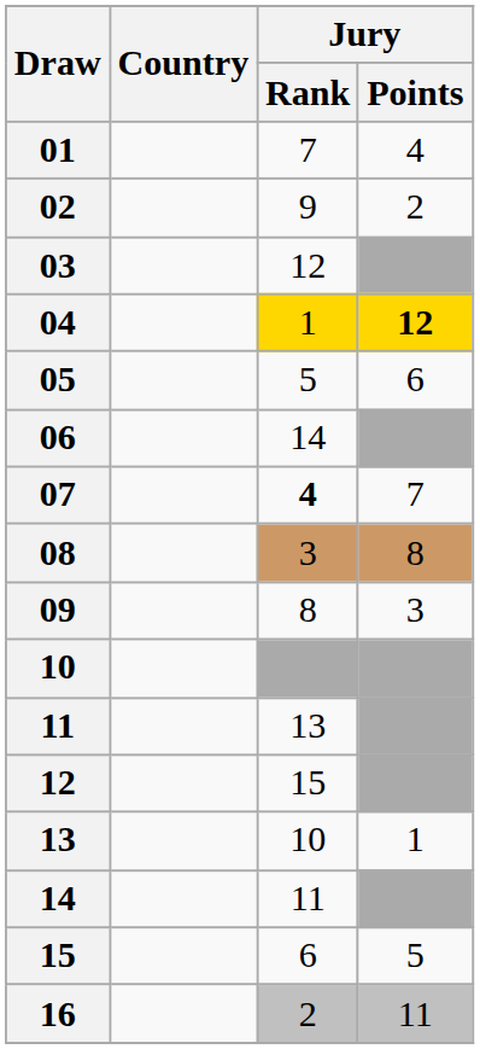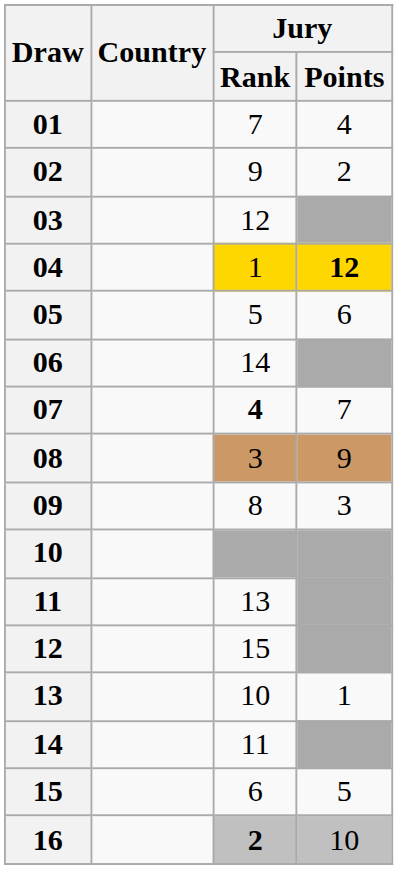08 | Jury / Points: 8 -> 9
16 | Jury / Rank: normal -> bold
16 | Jury / Points: 11 -> 10
